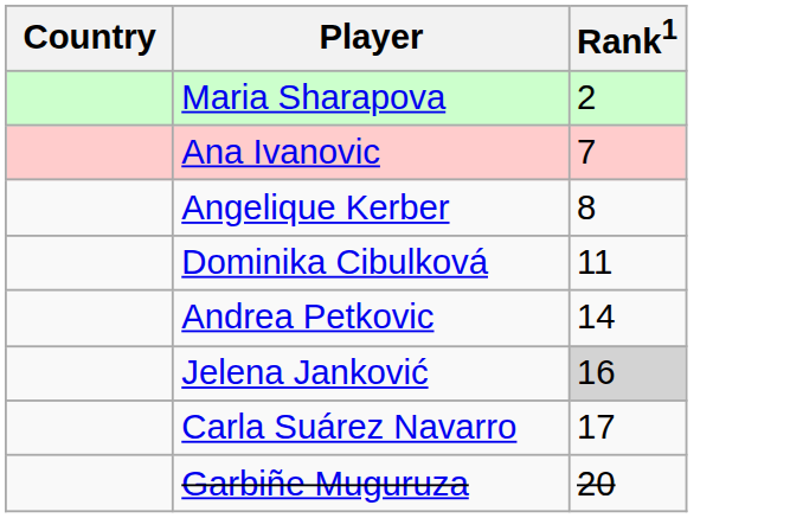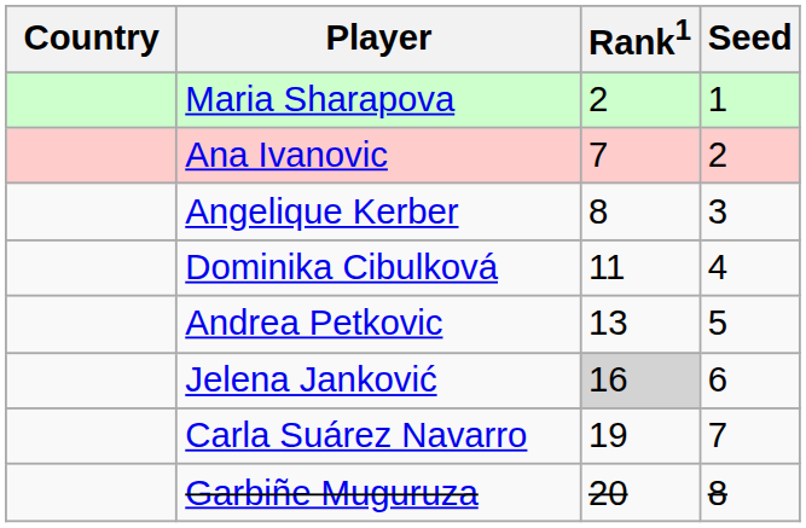+ column: Seed | 1 | 2 | 3 | 4 | 5 | 6 | 7 | 8
Andrea Petkovic | Rank1: 14 -> 13
Carla Suárez Navarro | Rank1: 17 -> 19
